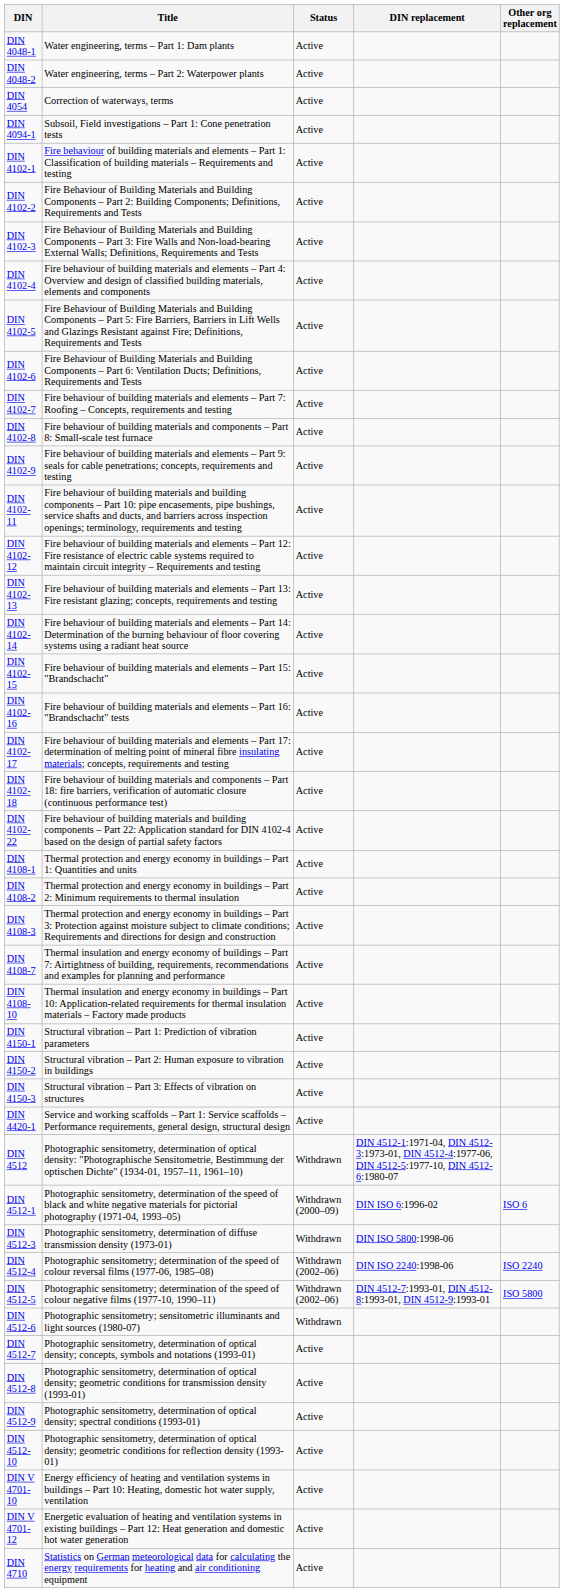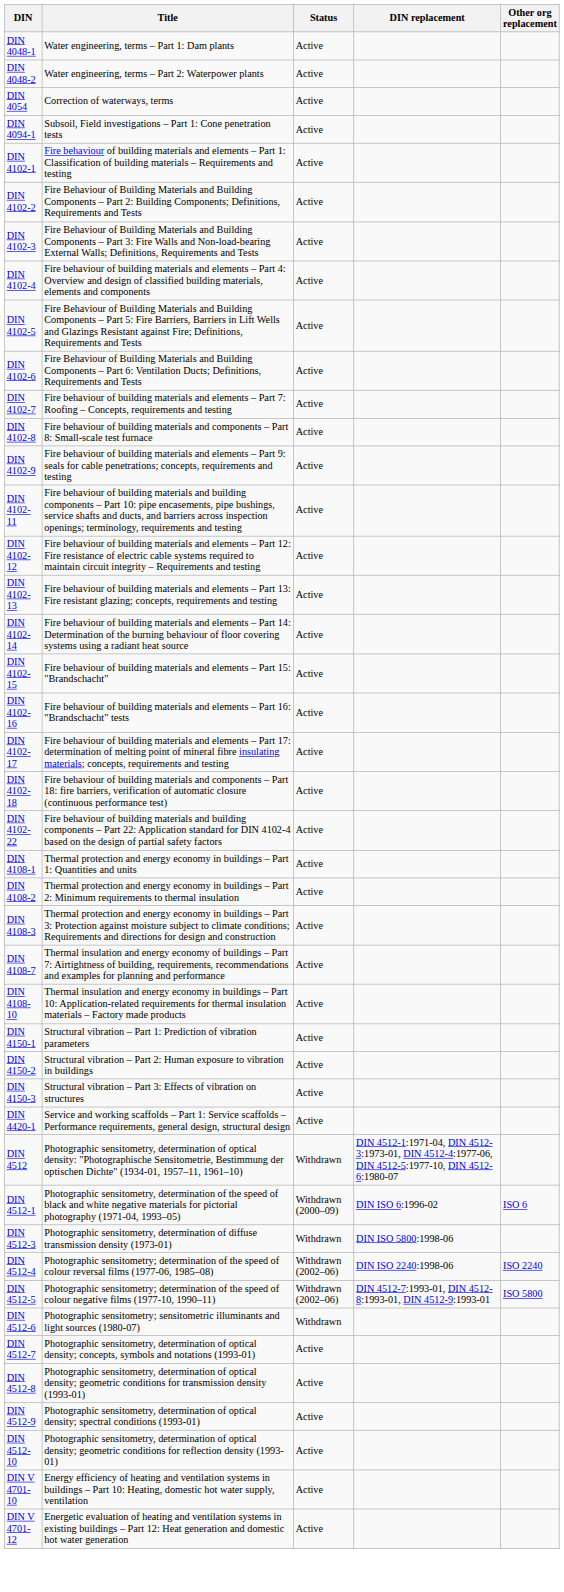- row: DIN 4710 | Statistics on German meteorological data for calculating the energy requirements for heating and air conditioning equipment | Active
